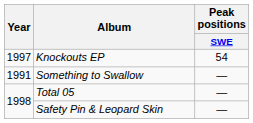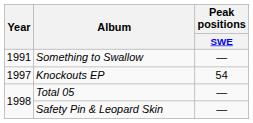rows swapped: Something to Swallow <-> Knockouts EP
